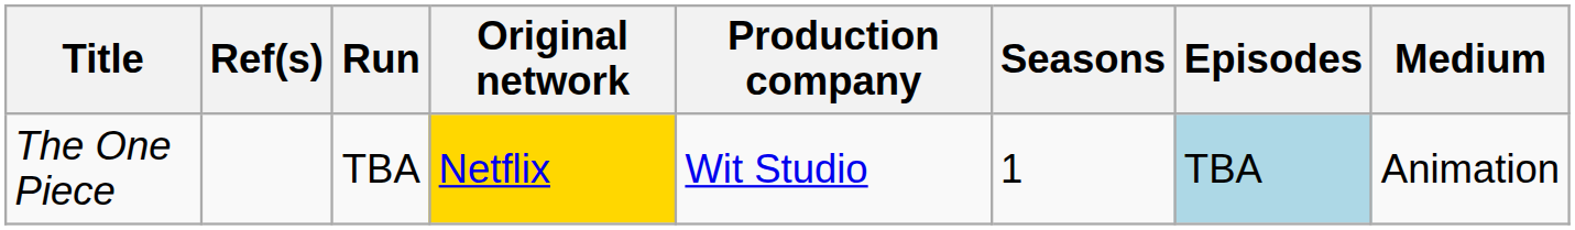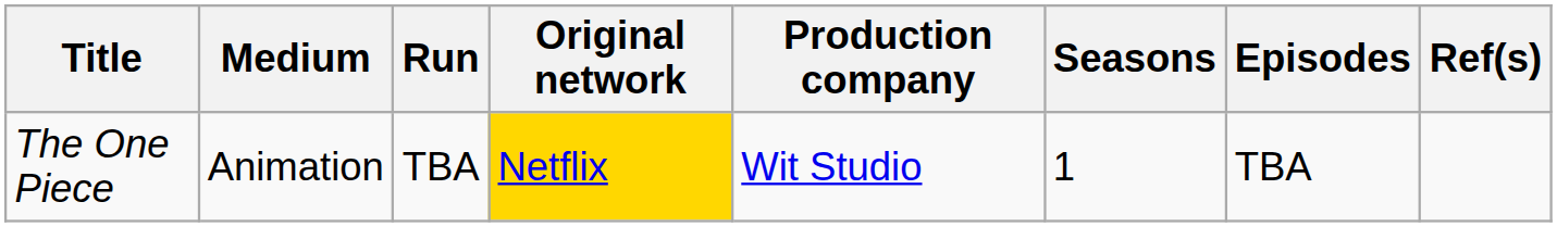columns swapped: Medium <-> Ref(s)
The One Piece | Episodes: lightblue background -> no background
